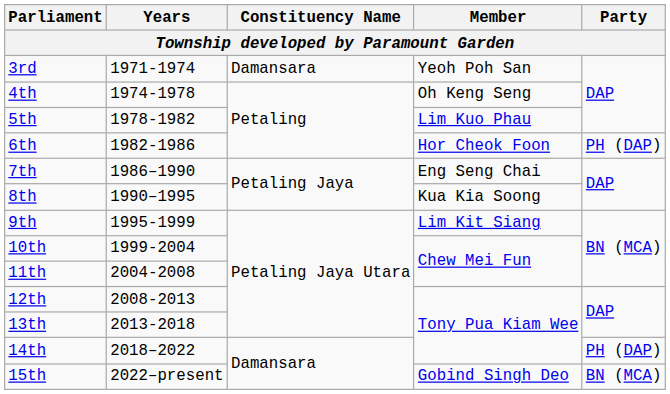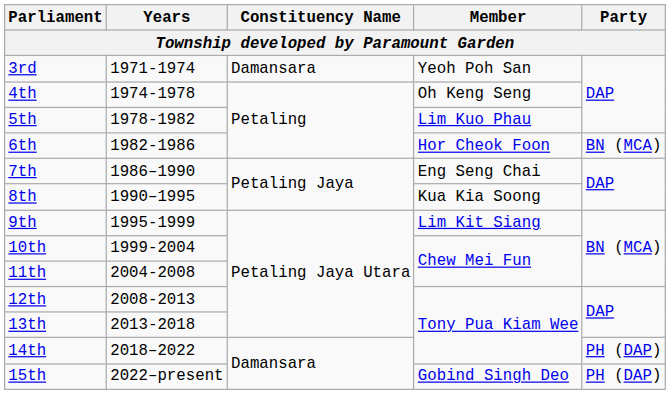6th | Party: PH (DAP) -> BN (MCA)
15th | Party: BN (MCA) -> PH (DAP)
